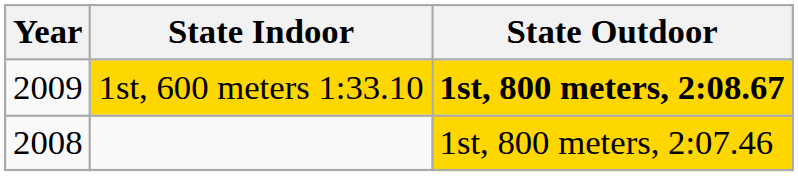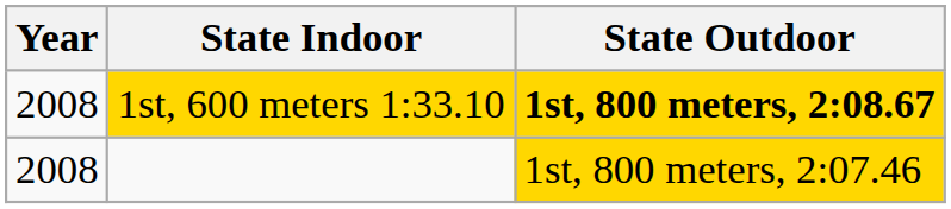1st, 600 meters 1:33.10 | Year: 2009 -> 2008
